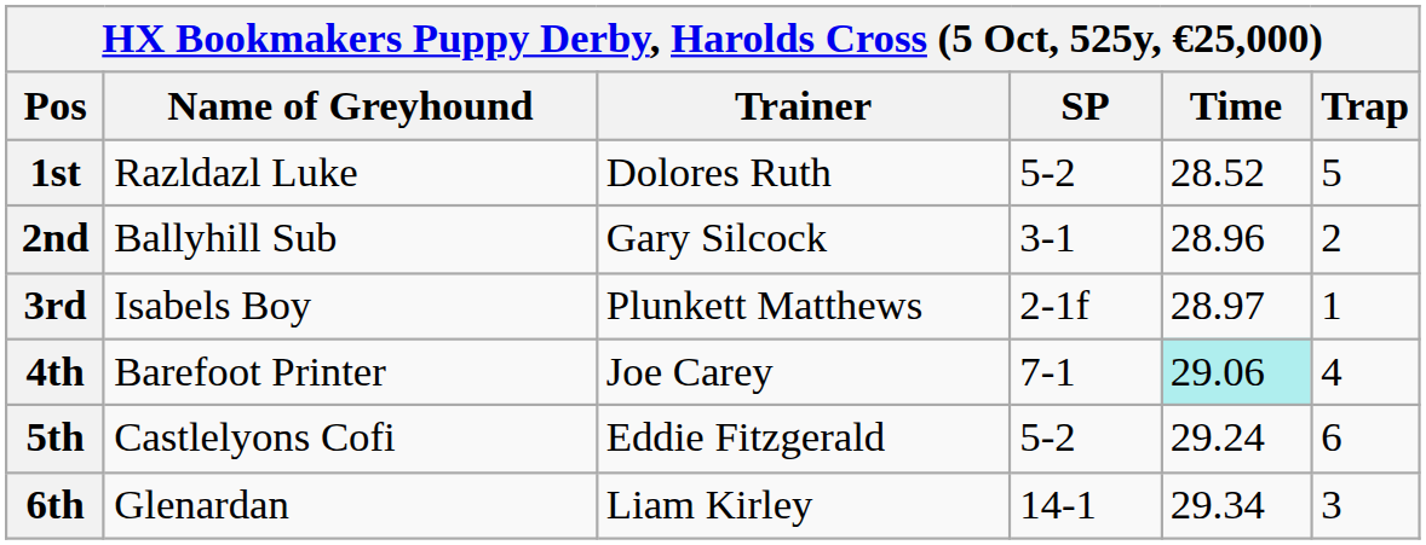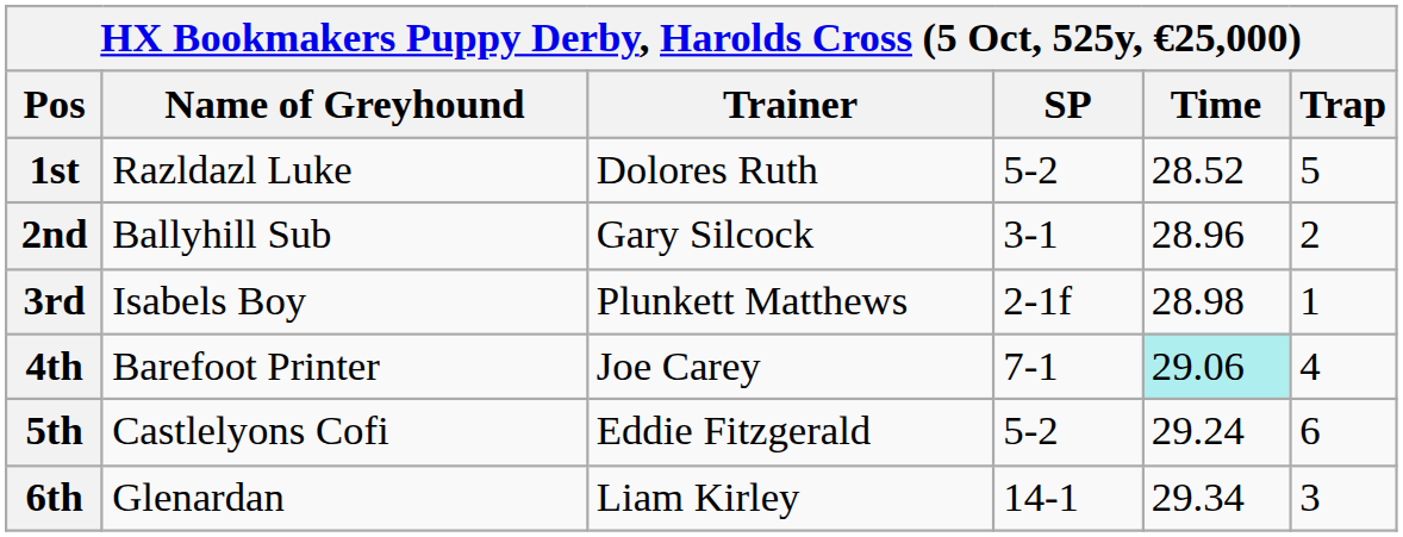3rd | Time: 28.97 -> 28.98
